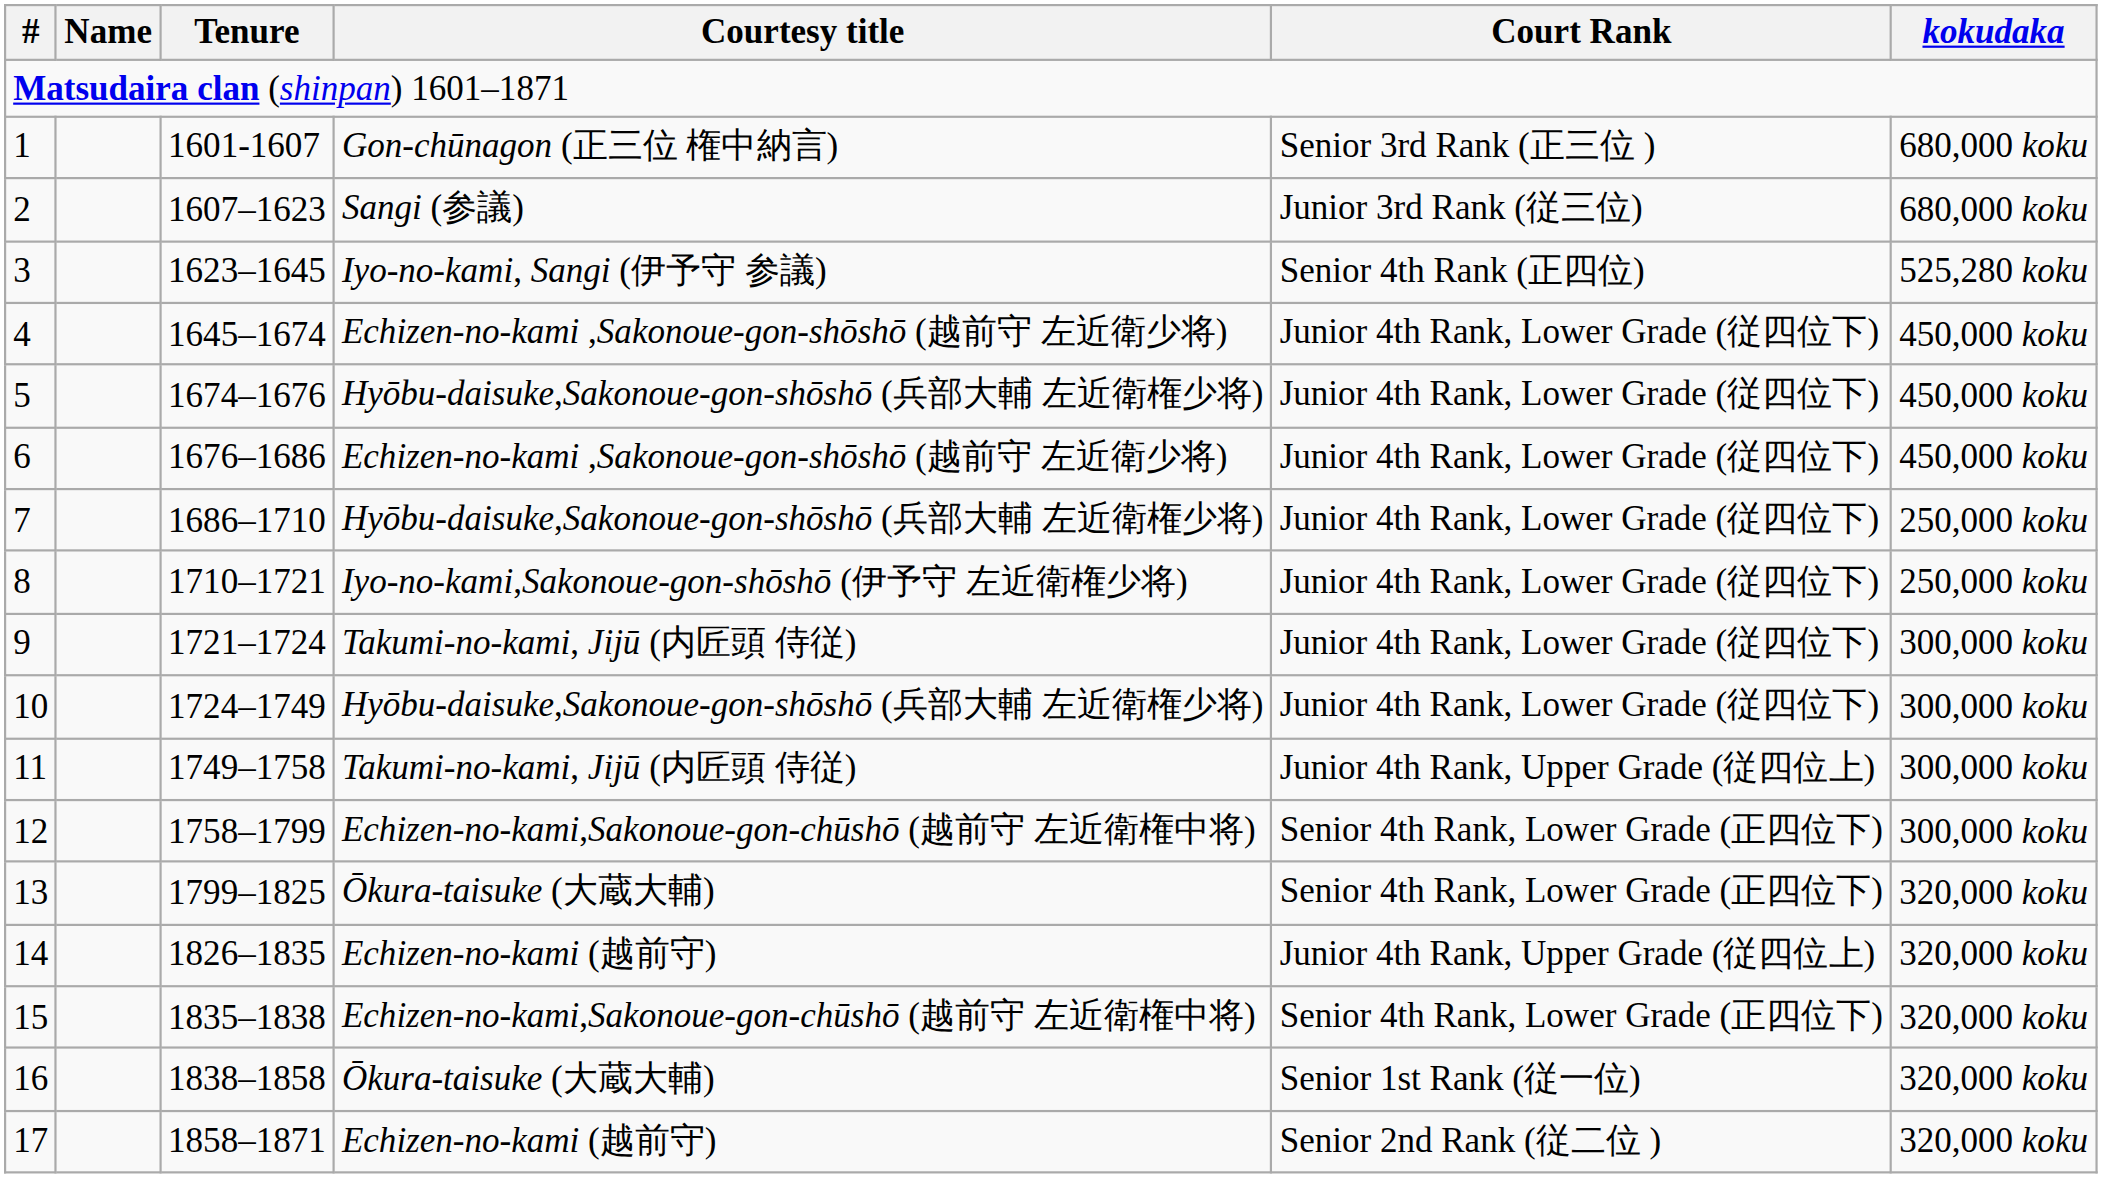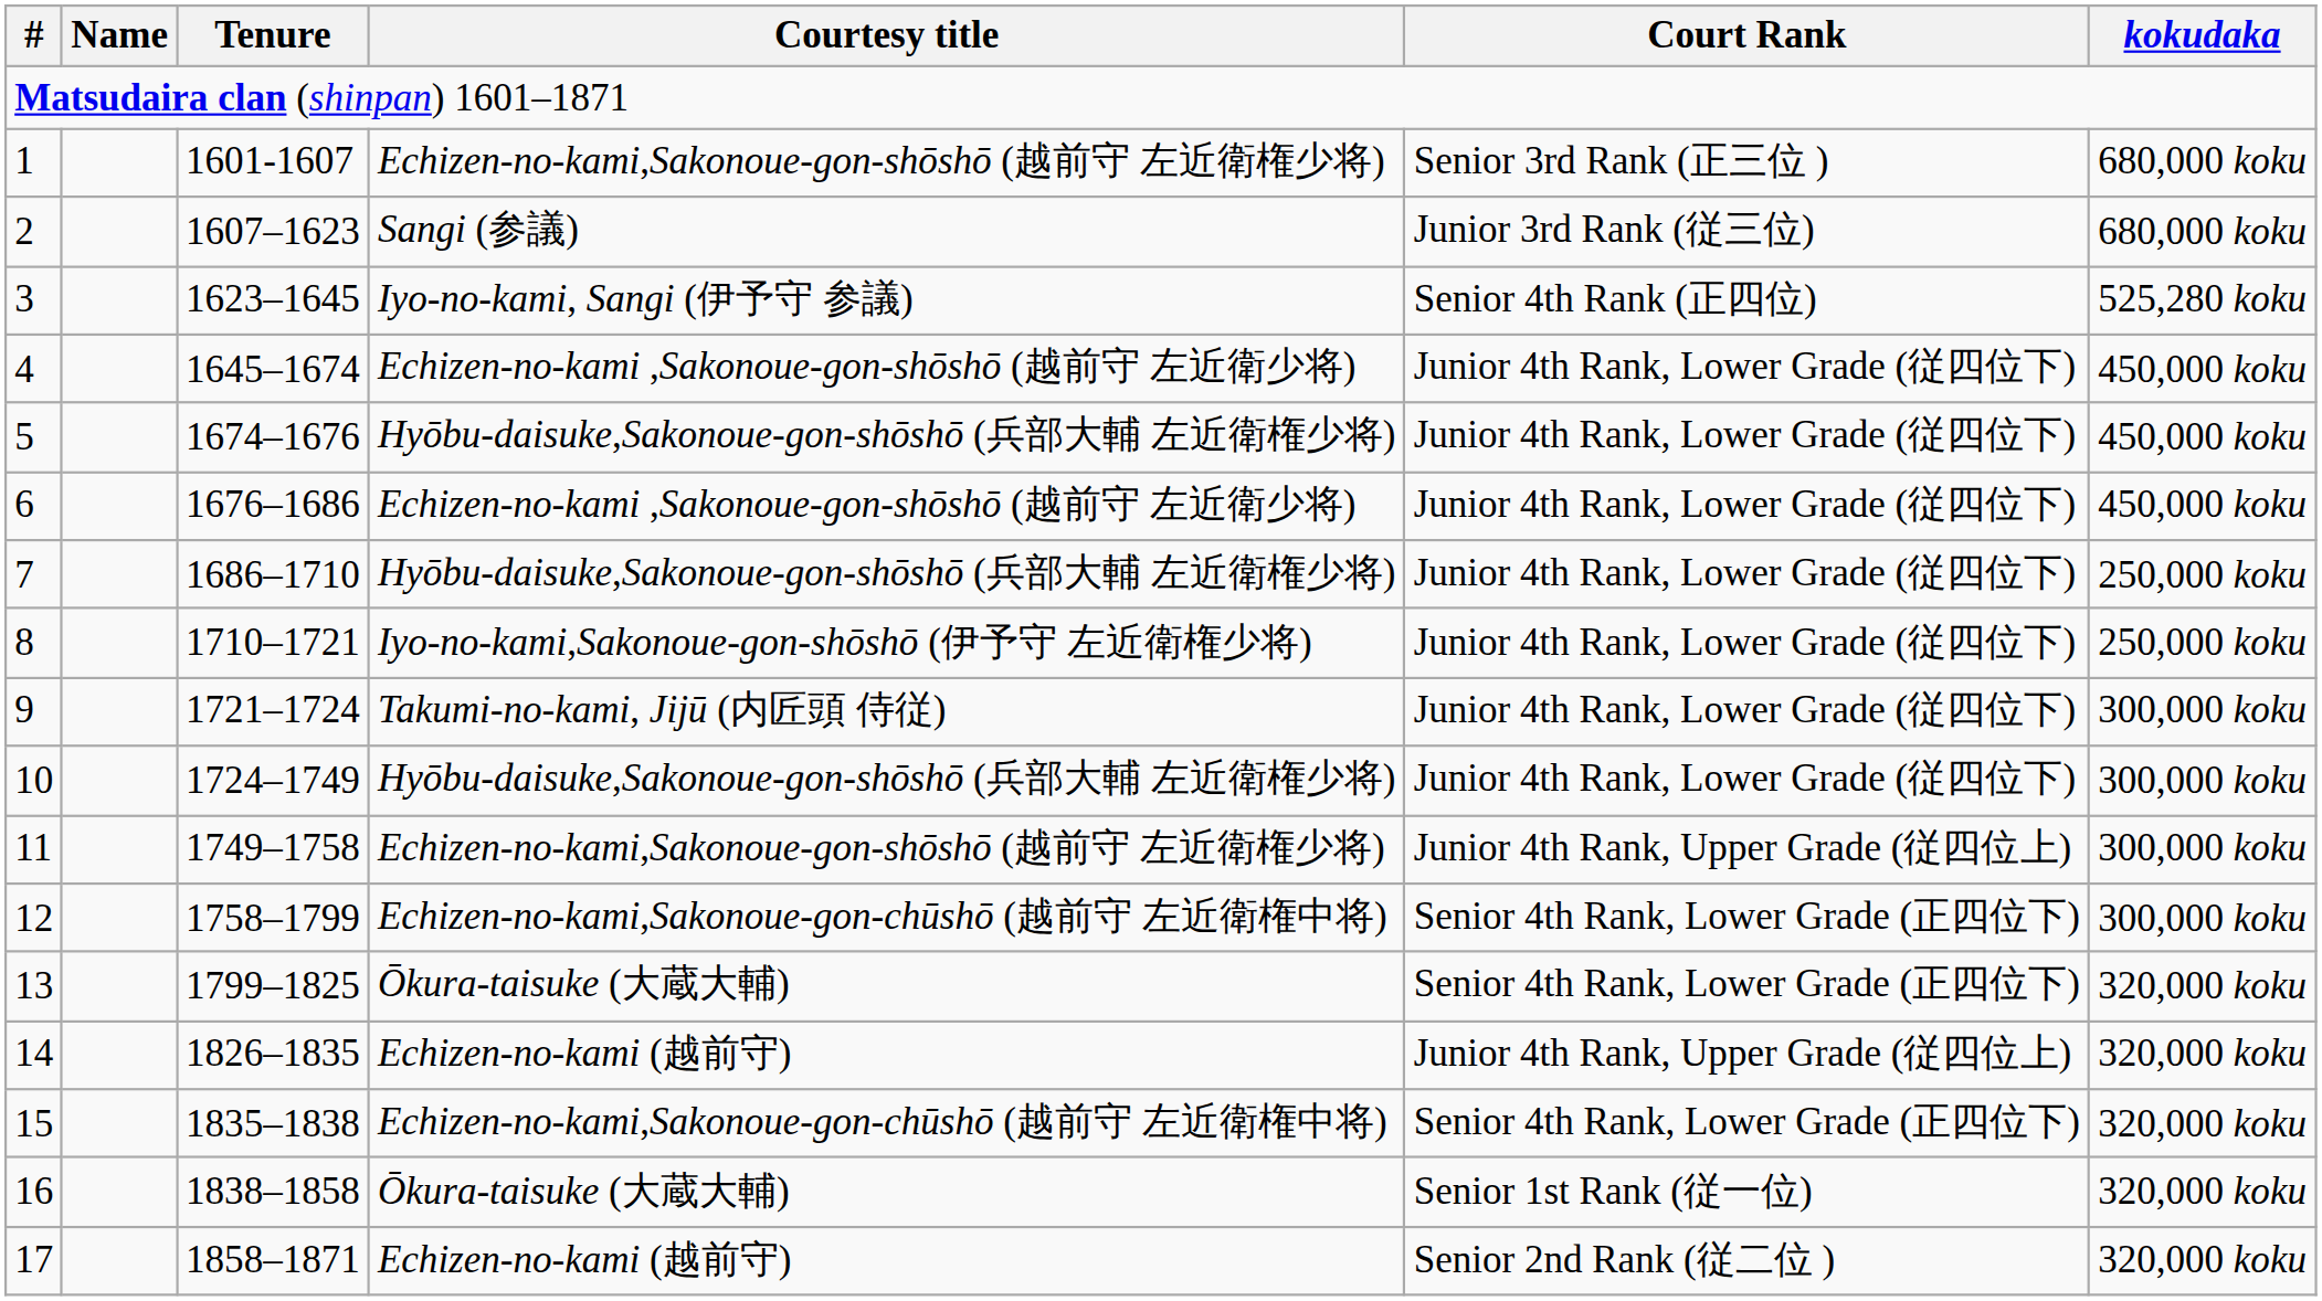1 | Courtesy title: Gon-chūnagon (正三位 権中納言) -> Echizen-no-kami,Sakonoue-gon-shōshō (越前守 左近衛権少将)
11 | Courtesy title: Takumi-no-kami, Jijū (内匠頭 侍従) -> Echizen-no-kami,Sakonoue-gon-shōshō (越前守 左近衛権少将)
